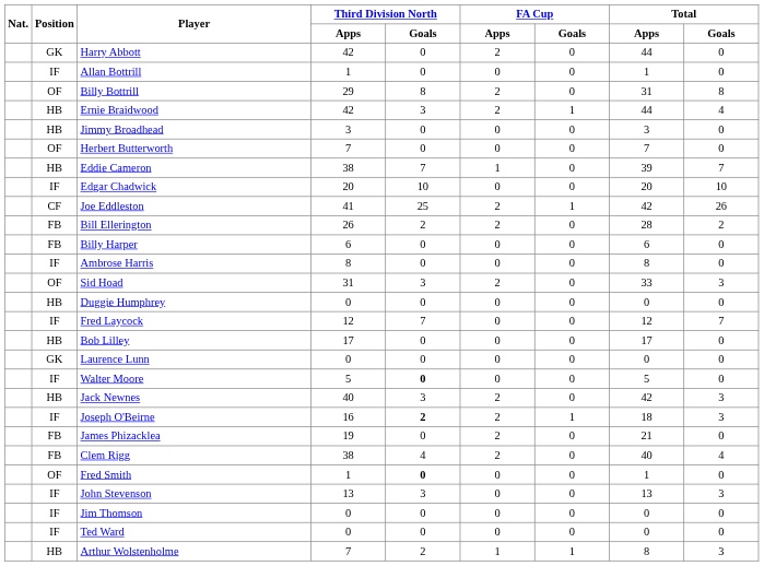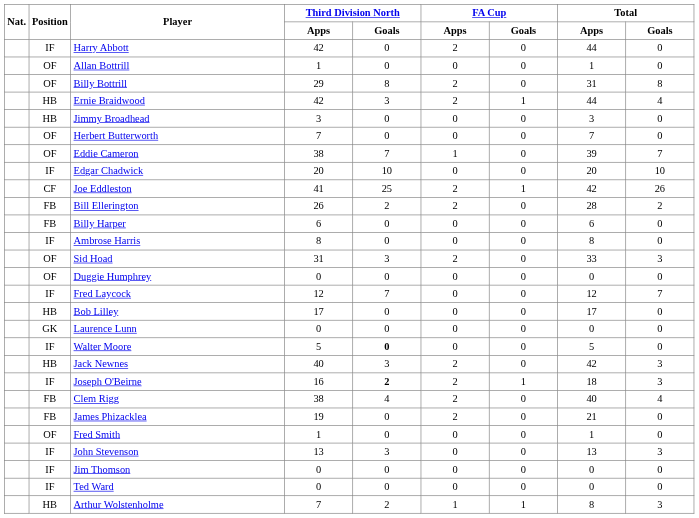Harry Abbott | Position: GK -> IF
Allan Bottrill | Position: IF -> OF
Eddie Cameron | Position: HB -> OF
Duggie Humphrey | Position: HB -> OF
rows swapped: James Phizacklea <-> Clem Rigg
Fred Smith | Third Division North / Goals: bold -> normal
